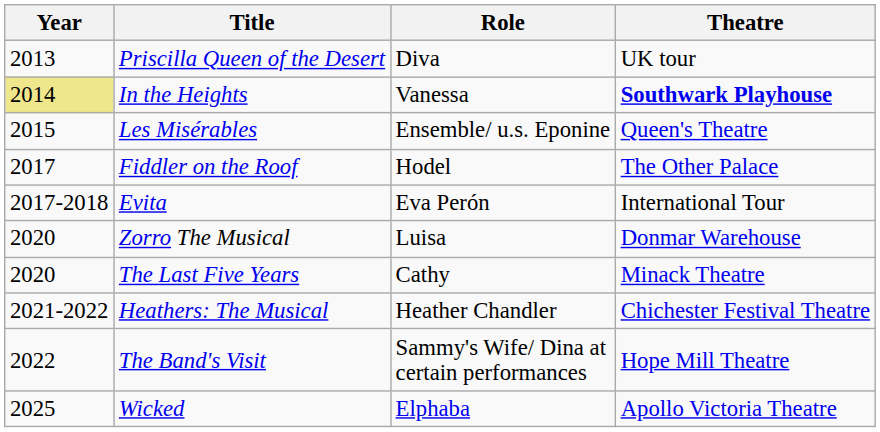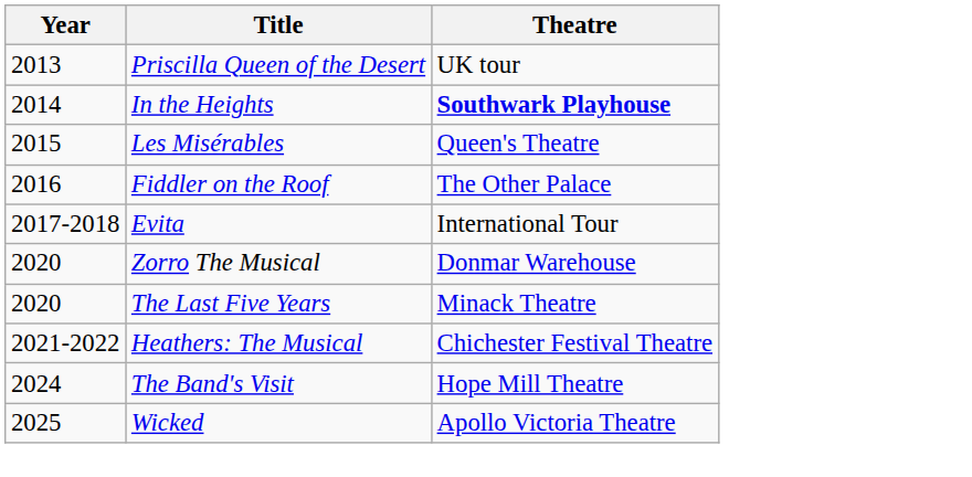- column: Role | Diva | Vanessa | Ensemble/ u.s. Eponine | Hodel | Eva Perón | Luisa | Cathy | Heather Chandler | Sammy's Wife/ Dina at certain performances | Elphaba
In the Heights | Year: khaki background -> no background
Fiddler on the Roof | Year: 2017 -> 2016
The Band's Visit | Year: 2022 -> 2024
